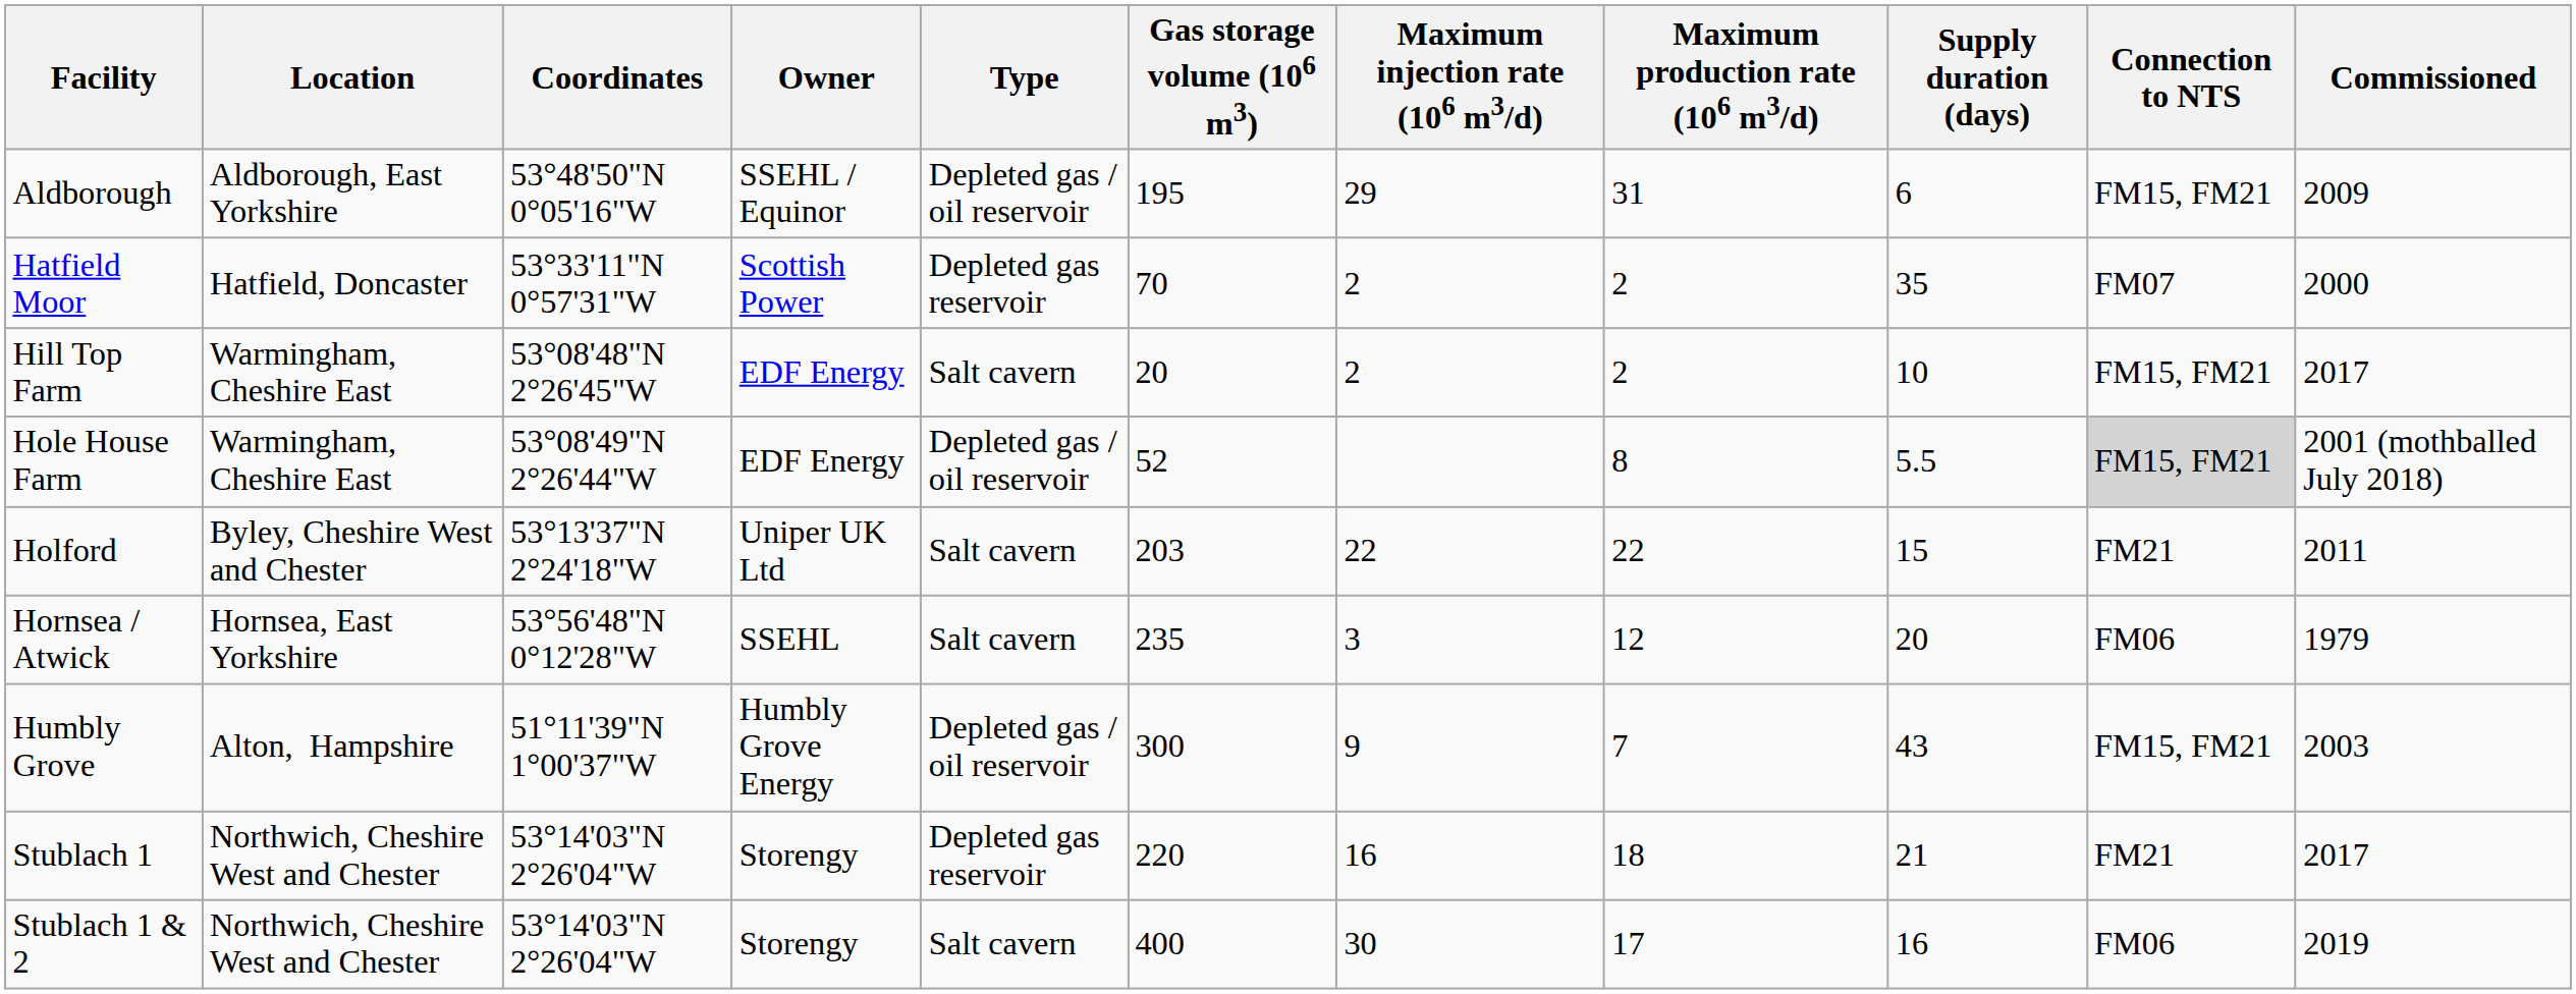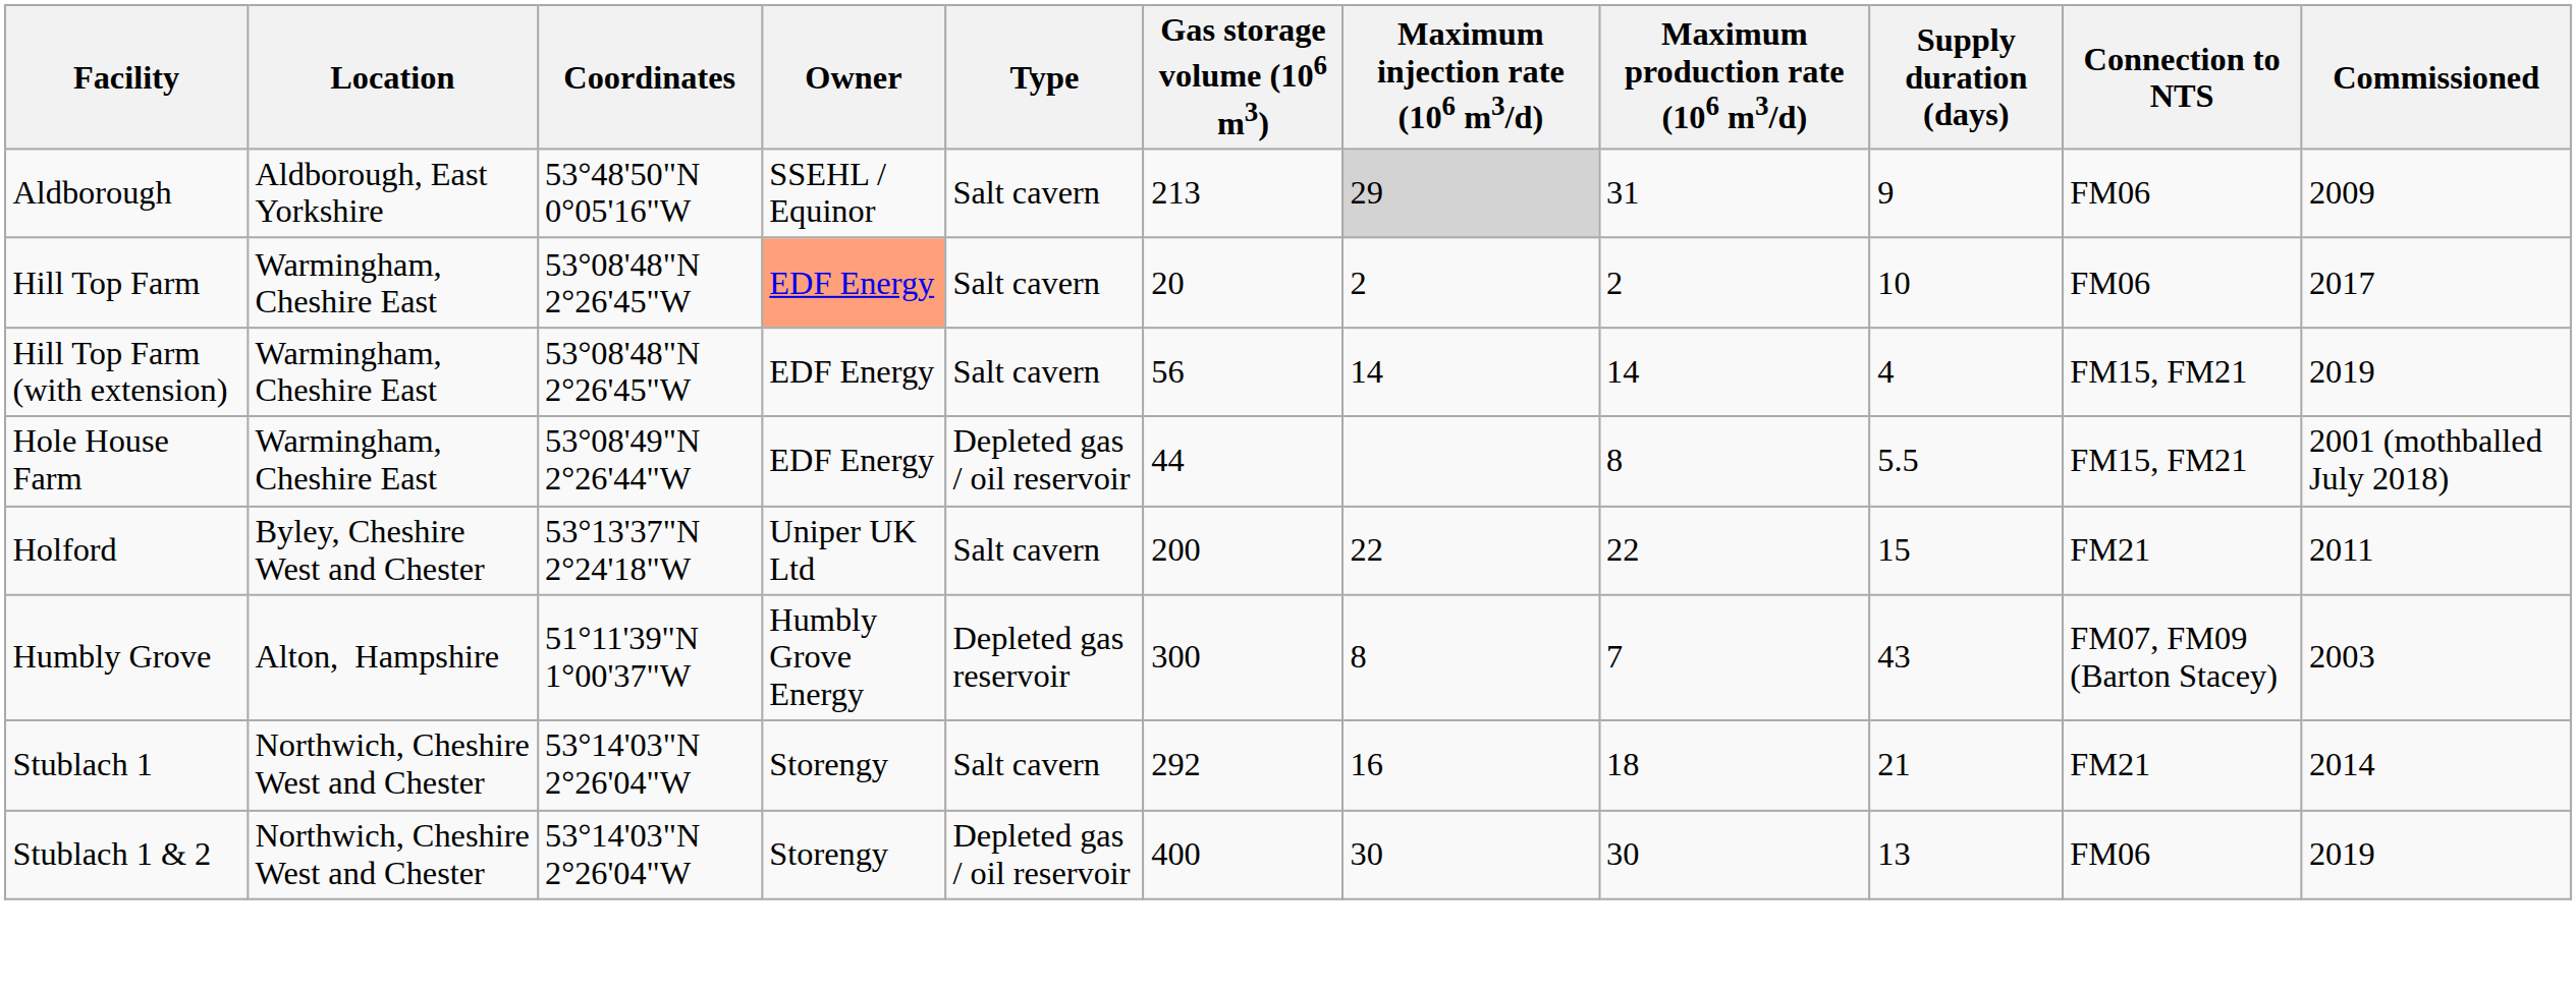Aldborough | Type: Depleted gas / oil reservoir -> Salt cavern
Aldborough | Gas storage volume (106 m3): 195 -> 213
Aldborough | Maximum injection rate (106 m3/d): no background -> lightgrey background
Aldborough | Supply duration (days): 6 -> 9
Aldborough | Connection to NTS: FM15, FM21 -> FM06
- row: Hatfield Moor | Hatfield, Doncaster | 53°33'11"N 0°57'31"W | Scottish Power | Depleted gas reservoir | 70 | 2 | 2 | 35 | FM07 | 2000
Hill Top Farm | Owner: no background -> lightsalmon background
Hill Top Farm | Connection to NTS: FM15, FM21 -> FM06
+ row: Hill Top Farm (with extension) | Warmingham, Cheshire East | 53°08'48"N 2°26'45"W | EDF Energy | Salt cavern | 56 | 14 | 14 | 4 | FM15, FM21 | 2019
Hole House Farm | Gas storage volume (106 m3): 52 -> 44
Hole House Farm | Connection to NTS: lightgrey background -> no background
Holford | Gas storage volume (106 m3): 203 -> 200
- row: Hornsea / Atwick | Hornsea, East Yorkshire | 53°56'48"N 0°12'28"W | SSEHL | Salt cavern | 235 | 3 | 12 | 20 | FM06 | 1979
Humbly Grove | Type: Depleted gas / oil reservoir -> Depleted gas reservoir
Humbly Grove | Maximum injection rate (106 m3/d): 9 -> 8
Humbly Grove | Connection to NTS: FM15, FM21 -> FM07, FM09 (Barton Stacey)
Stublach 1 | Type: Depleted gas reservoir -> Salt cavern
Stublach 1 | Gas storage volume (106 m3): 220 -> 292
Stublach 1 | Commissioned: 2017 -> 2014
Stublach 1 & 2 | Type: Salt cavern -> Depleted gas / oil reservoir
Stublach 1 & 2 | Maximum production rate (106 m3/d): 17 -> 30
Stublach 1 & 2 | Supply duration (days): 16 -> 13
